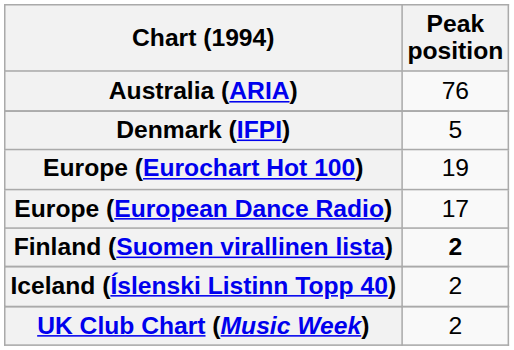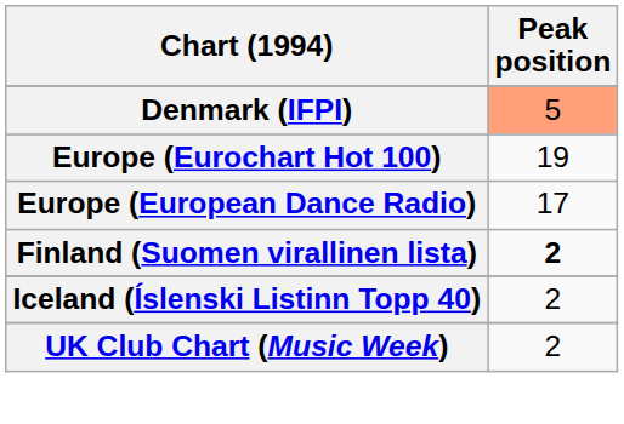- row: Australia (ARIA) | 76
Denmark (IFPI) | Peak position: no background -> lightsalmon background
